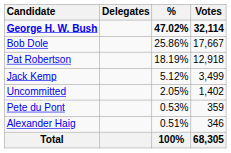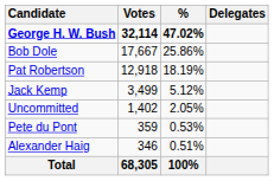columns swapped: Votes <-> Delegates
